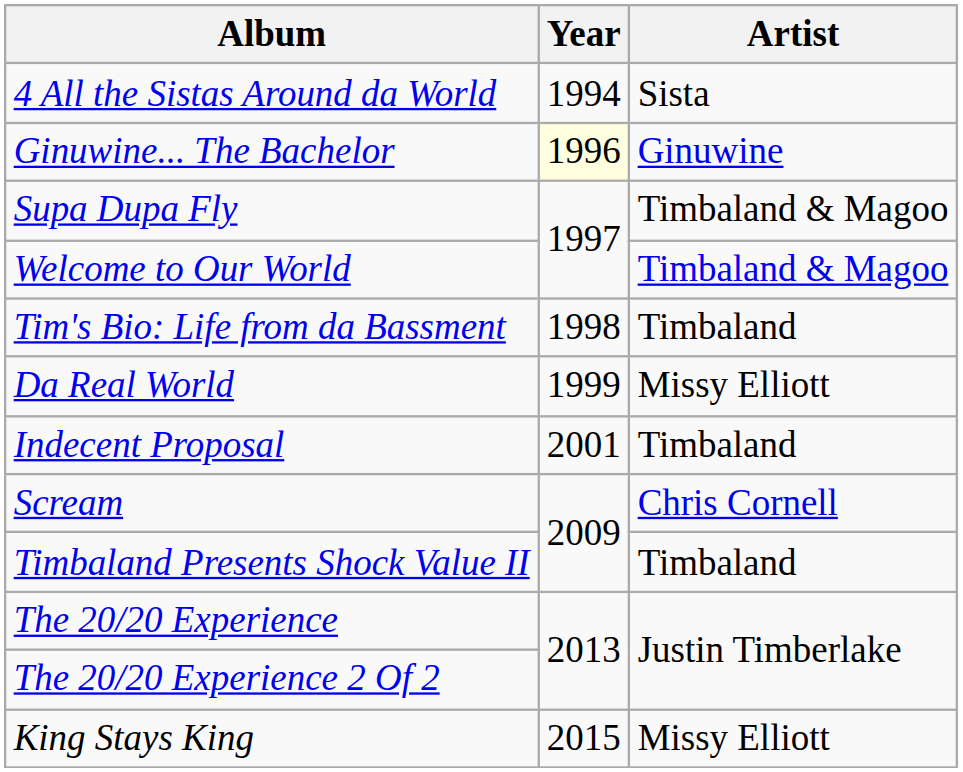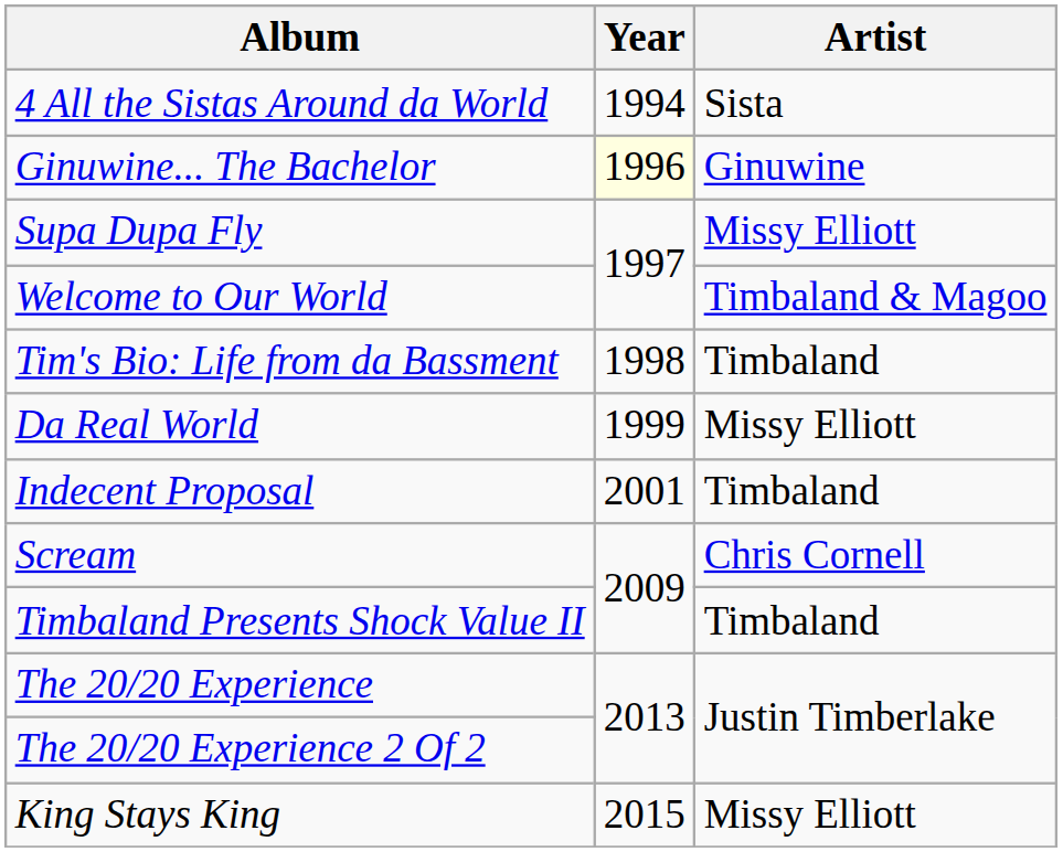Supa Dupa Fly | Artist: Timbaland & Magoo -> Missy Elliott
